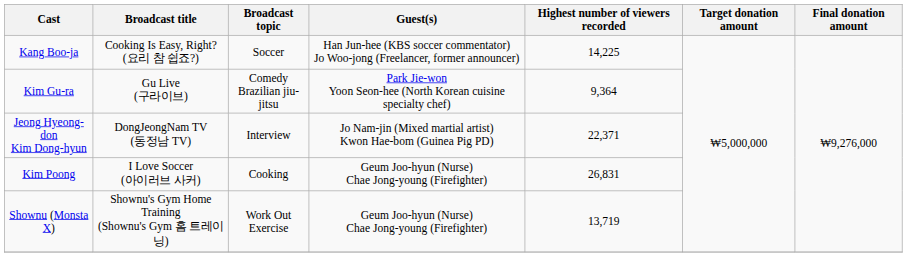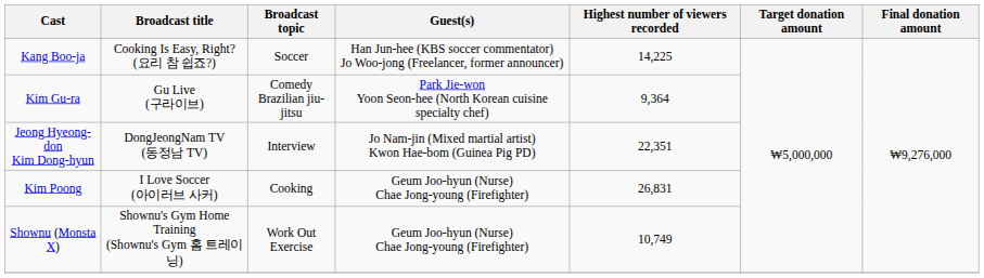Jeong Hyeong-don Kim Dong-hyun | Highest number of viewers recorded: 22,371 -> 22,351
Shownu (Monsta X) | Highest number of viewers recorded: 13,719 -> 10,749
